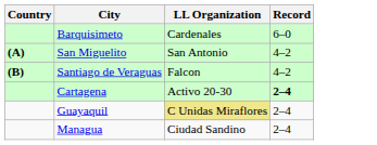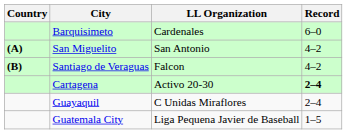Guayaquil | LL Organization: khaki background -> no background
- row: Managua | Ciudad Sandino | 2–4
+ row: Guatemala City | Liga Pequena Javier de Baseball | 1–5
